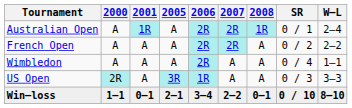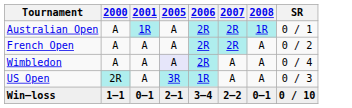- column: W–L | 2–4 | 2–2 | 1–1 | 3–3 | 8–10
Wimbledon | 2005: no background -> lavender background
